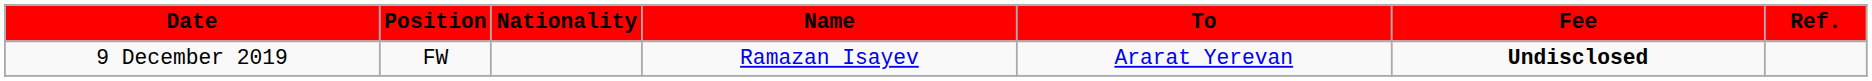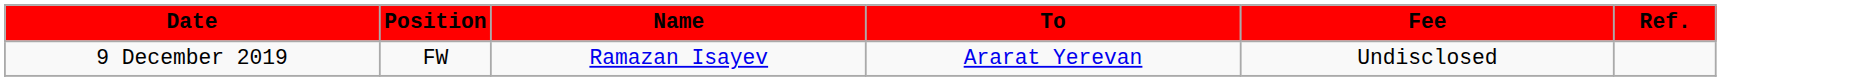- column: Nationality
9 December 2019 | Fee: bold -> normal
